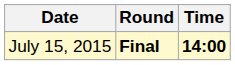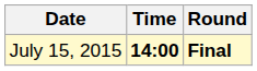columns swapped: Time <-> Round
